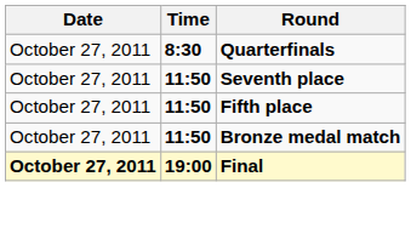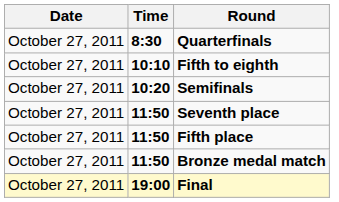+ row: October 27, 2011 | 10:10 | Fifth to eighth
+ row: October 27, 2011 | 10:20 | Semifinals
Final | Date: bold -> normal
